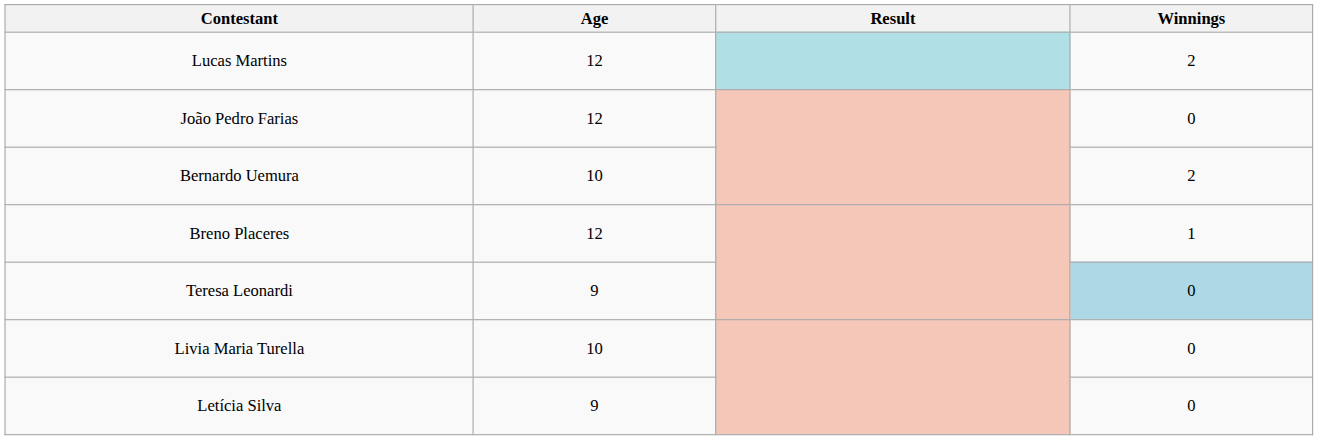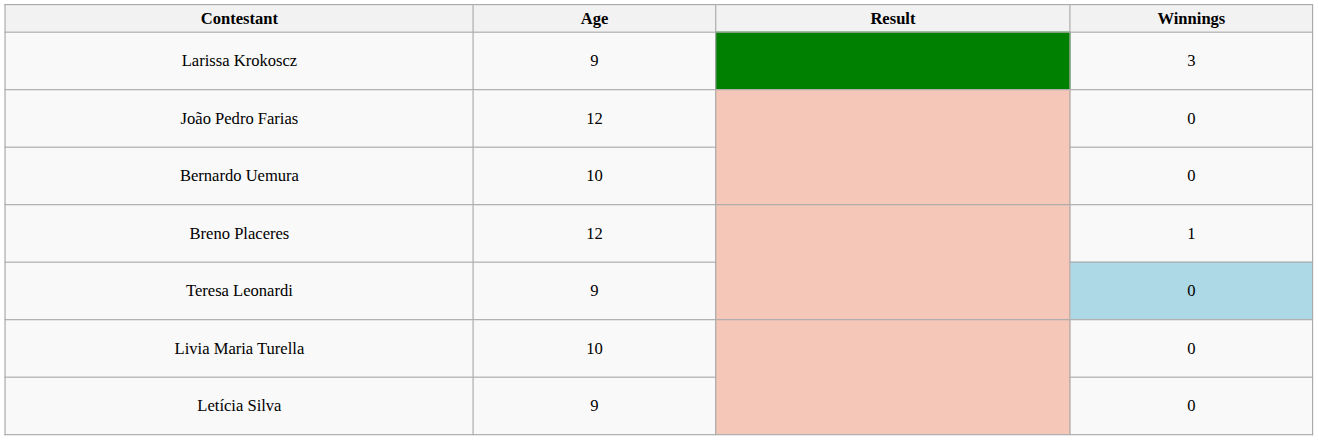+ row: Larissa Krokoscz | 9 | 3
- row: Lucas Martins | 12 | 2
Bernardo Uemura | Winnings: 2 -> 0
